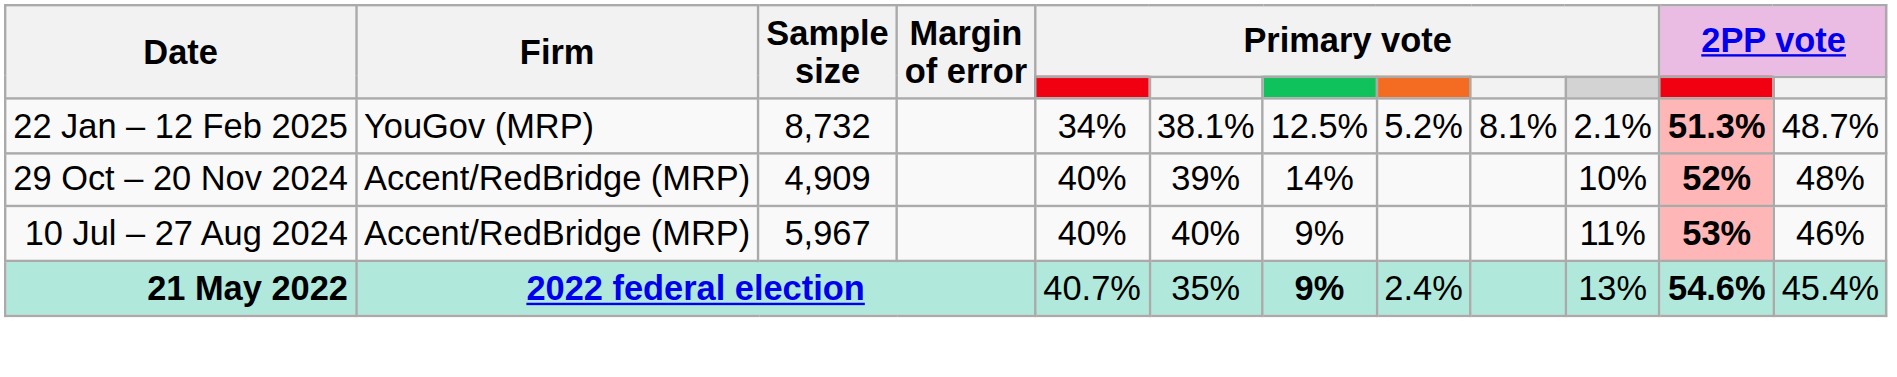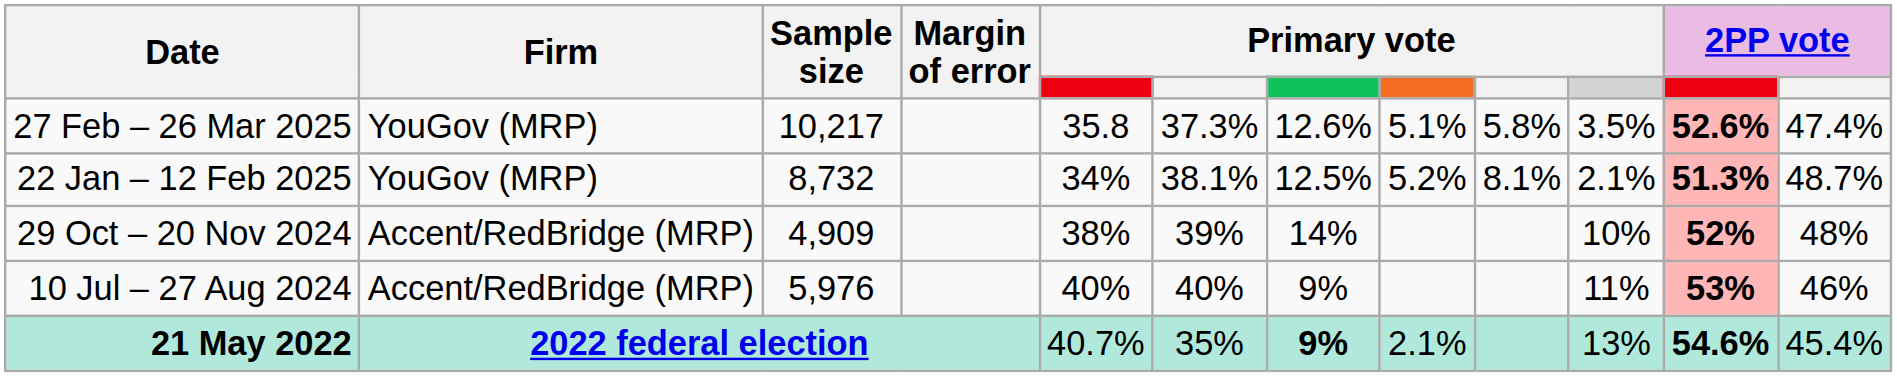+ row: 27 Feb – 26 Mar 2025 | YouGov (MRP) | 10,217 | 35.8 | 37.3% | 12.6% | 5.1% | 5.8% | 3.5% | 52.6% | 47.4%
29 Oct – 20 Nov 2024 | column 5: 40% -> 38%
10 Jul – 27 Aug 2024 | Sample size: 5,967 -> 5,976
21 May 2022 | column 8: 2.4% -> 2.1%
